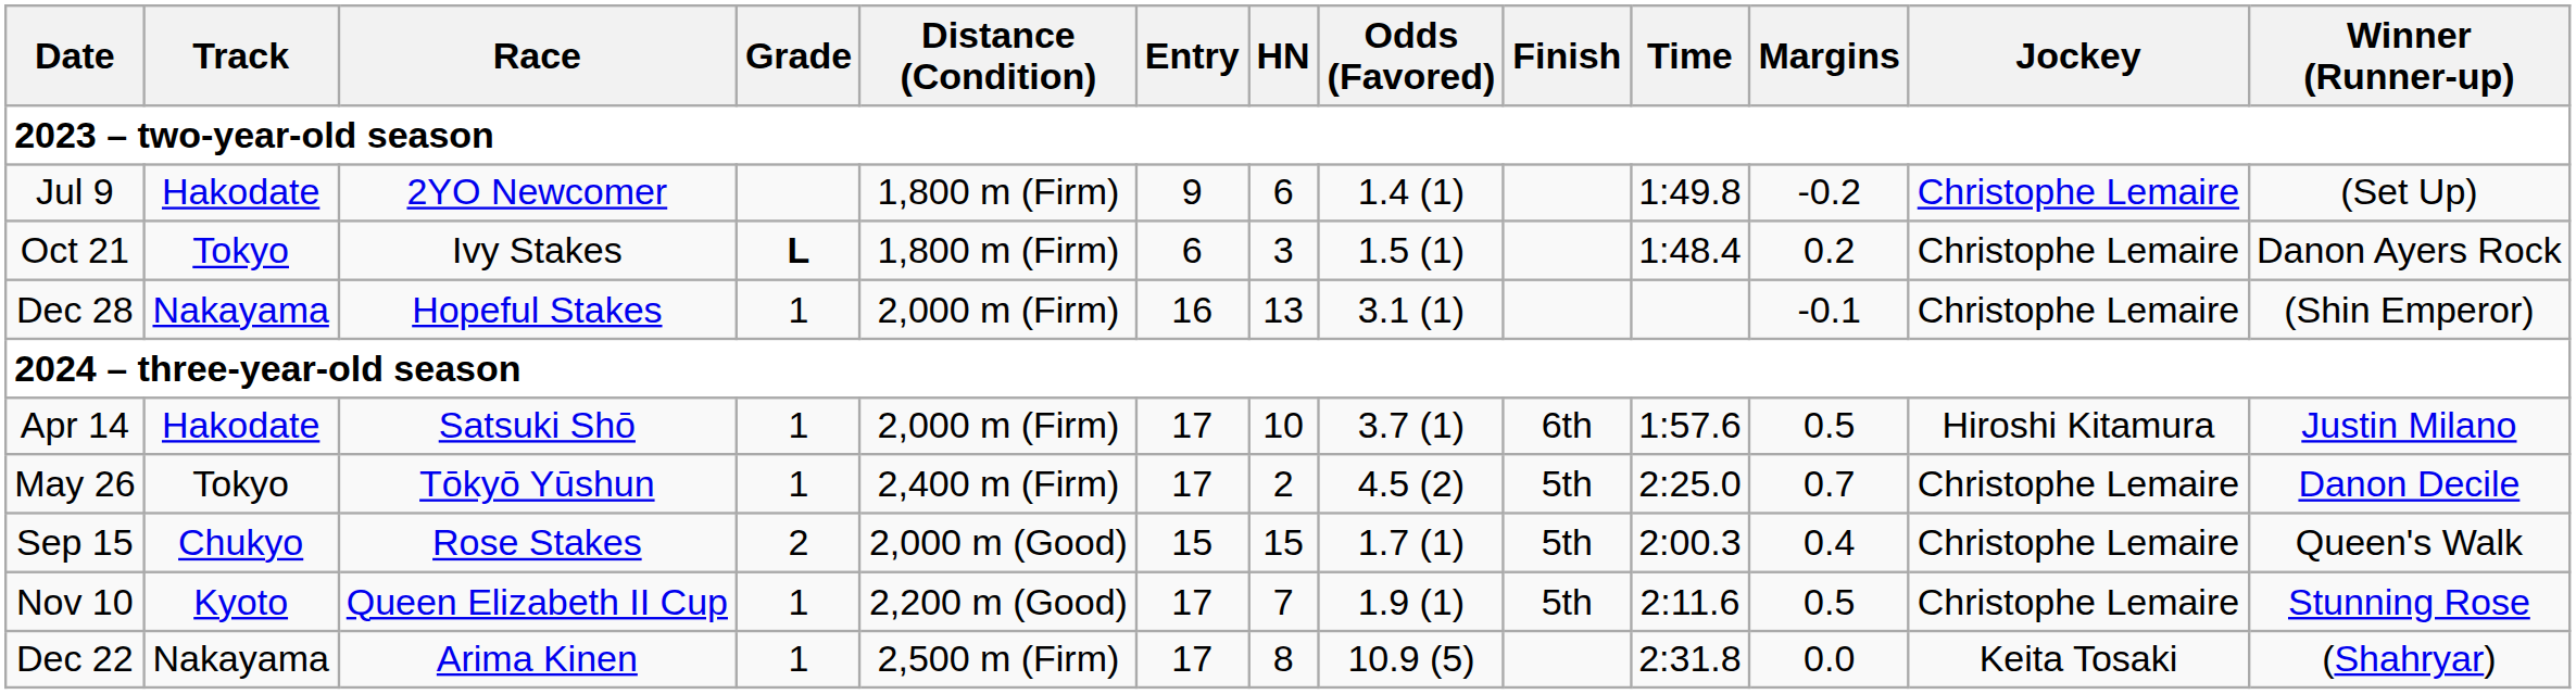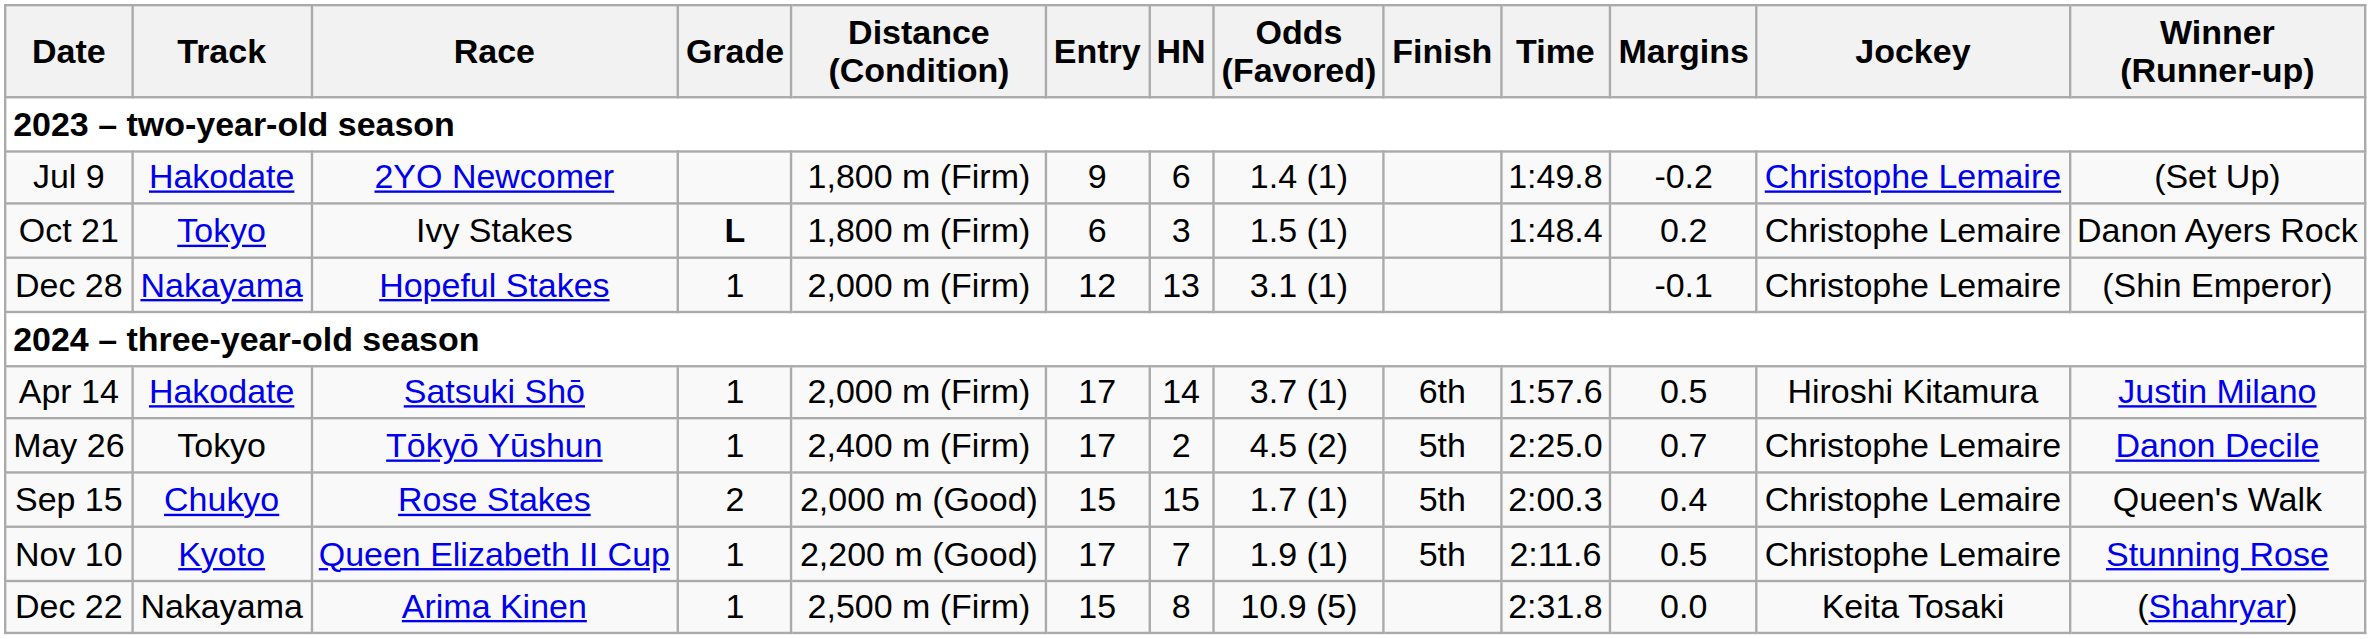Dec 28 | Entry: 16 -> 12
Apr 14 | HN: 10 -> 14
Dec 22 | Entry: 17 -> 15
